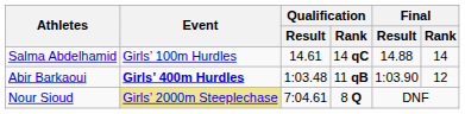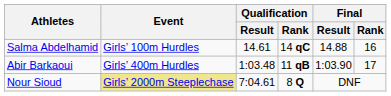Salma Abdelhamid | Final / Rank: 14 -> 16
Abir Barkaoui | Event: bold -> normal
Abir Barkaoui | Final / Rank: 12 -> 17
